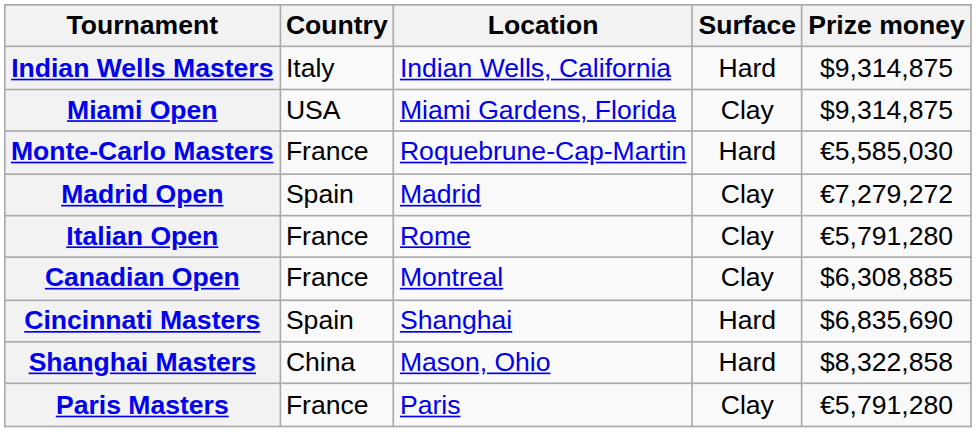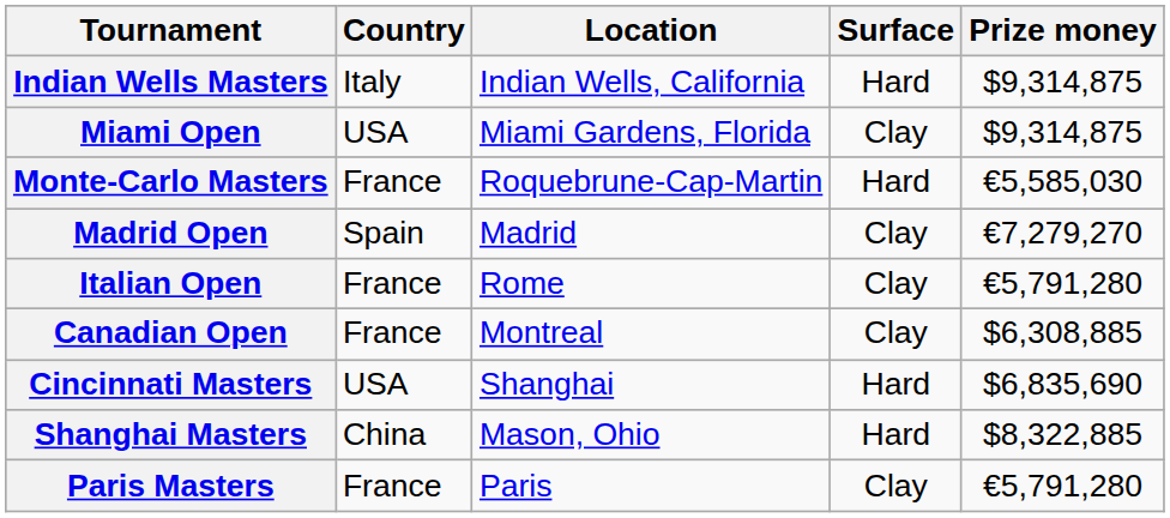Madrid Open | Prize money: €7,279,272 -> €7,279,270
Cincinnati Masters | Country: Spain -> USA
Shanghai Masters | Prize money: $8,322,858 -> $8,322,885
